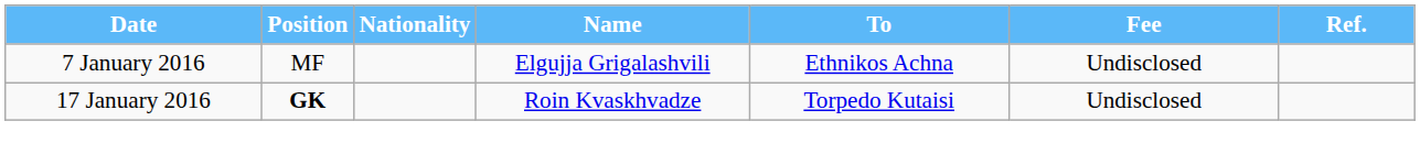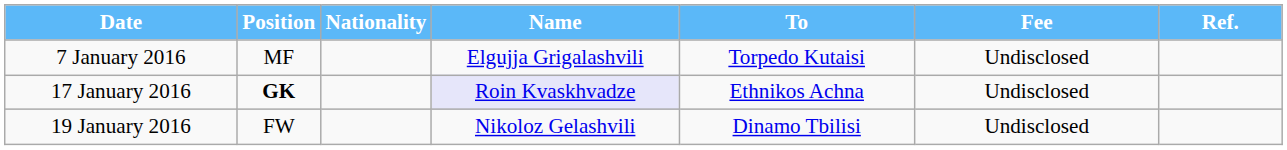7 January 2016 | To: Ethnikos Achna -> Torpedo Kutaisi
17 January 2016 | Name: no background -> lavender background
17 January 2016 | To: Torpedo Kutaisi -> Ethnikos Achna
+ row: 19 January 2016 | FW | Nikoloz Gelashvili | Dinamo Tbilisi | Undisclosed
